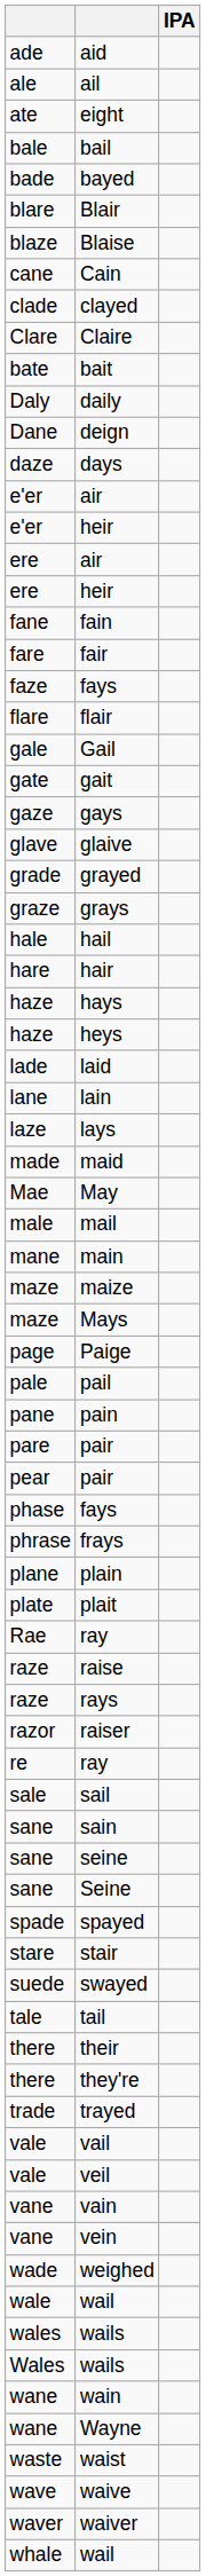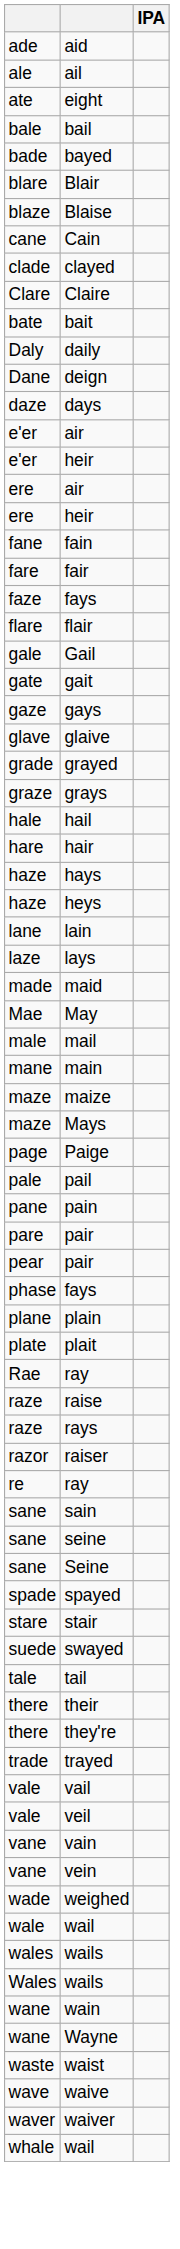- row: lade | laid
- row: phrase | frays
- row: sale | sail
